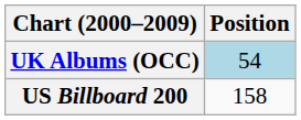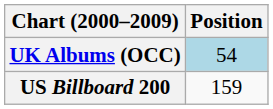US Billboard 200 | Position: 158 -> 159
